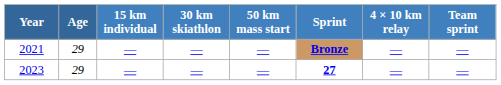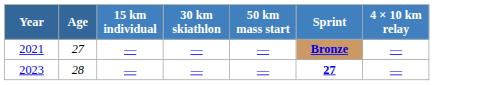- column: Team sprint | — | —
2021 | Age: 29 -> 27
2023 | Age: 29 -> 28
